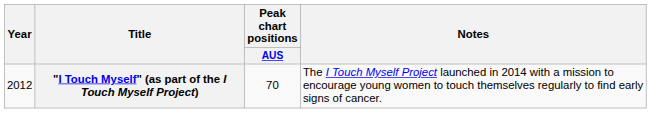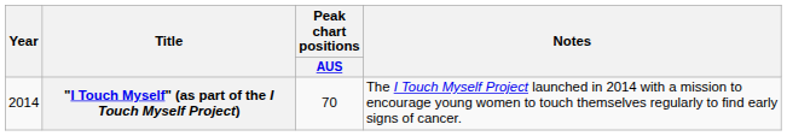"I Touch Myself" (as part of the I Touch Myself Project) | Year: 2012 -> 2014
